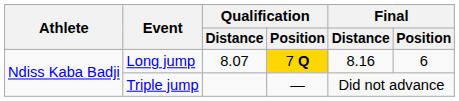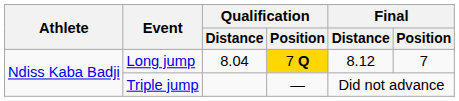Long jump | Qualification / Distance: 8.07 -> 8.04
Long jump | Final / Distance: 8.16 -> 8.12
Long jump | Final / Position: 6 -> 7
